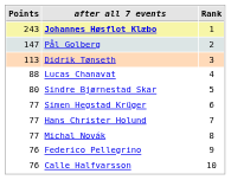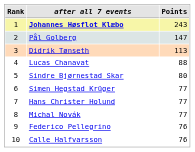columns swapped: Rank <-> Points
